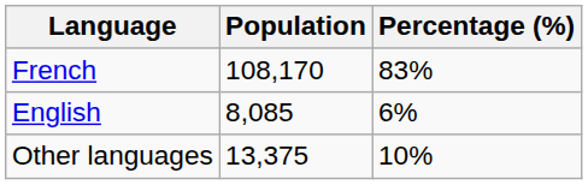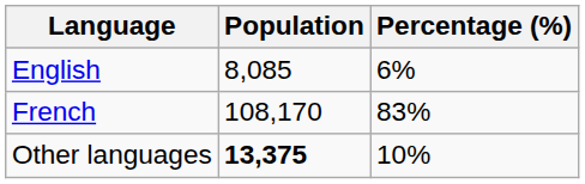rows swapped: French <-> English
Other languages | Population: normal -> bold
